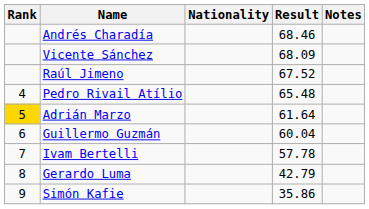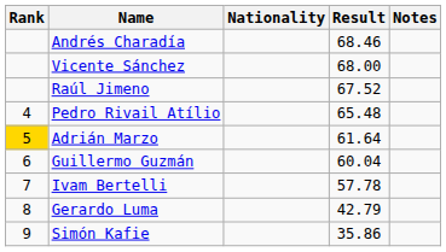Vicente Sánchez | Result: 68.09 -> 68.00
